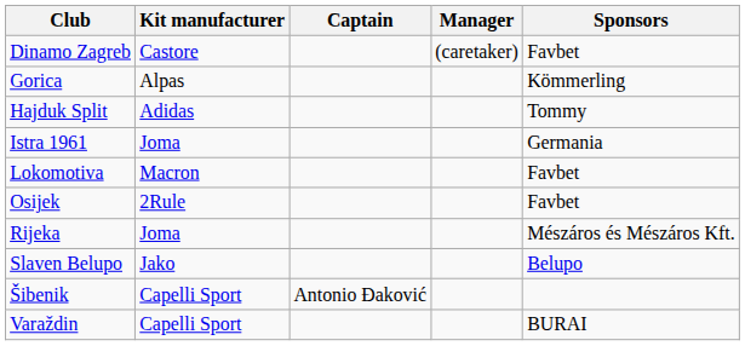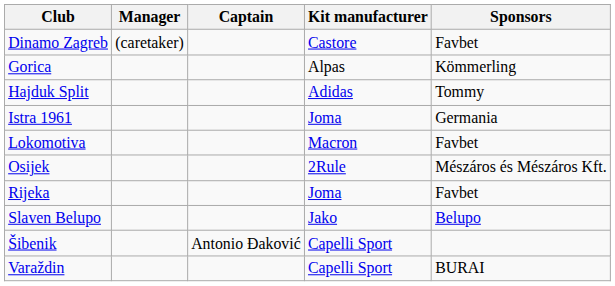columns swapped: Manager <-> Kit manufacturer
Osijek | Sponsors: Favbet -> Mészáros és Mészáros Kft.
Rijeka | Sponsors: Mészáros és Mészáros Kft. -> Favbet
